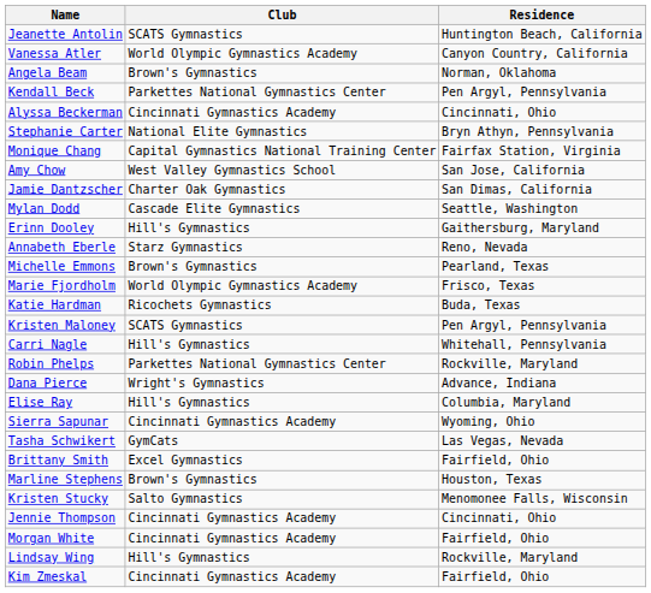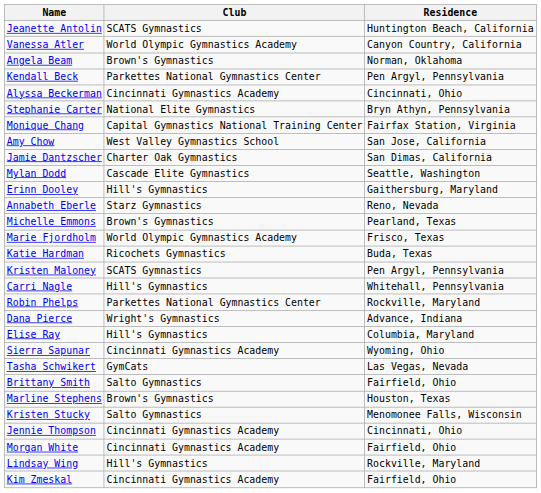Brittany Smith | Club: Excel Gymnastics -> Salto Gymnastics
